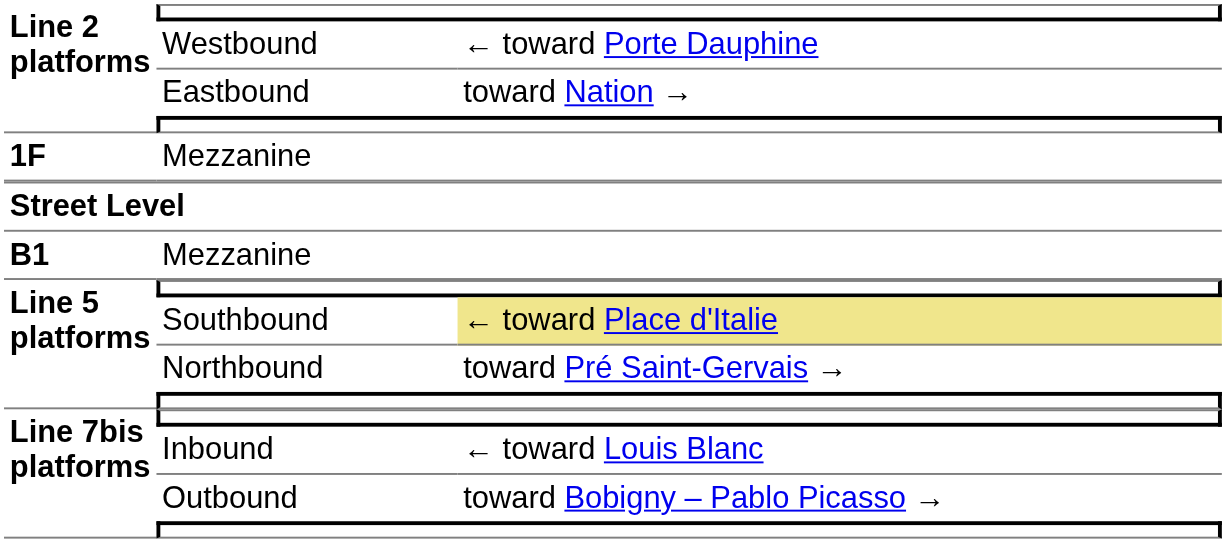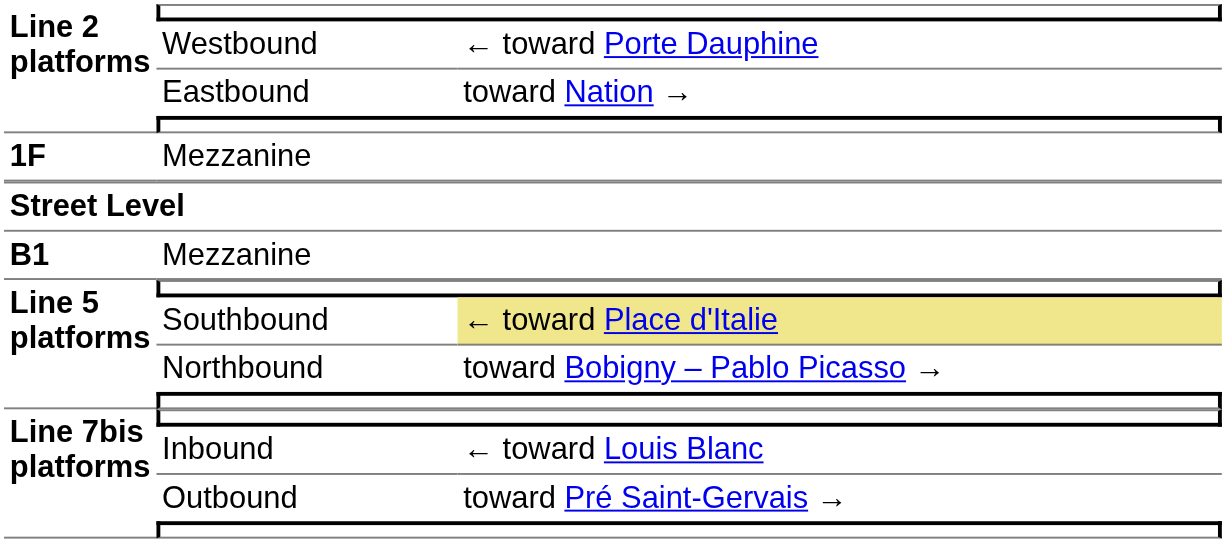Northbound | column 3: toward Pré Saint-Gervais → -> toward Bobigny – Pablo Picasso →
Outbound | column 3: toward Bobigny – Pablo Picasso → -> toward Pré Saint-Gervais →
